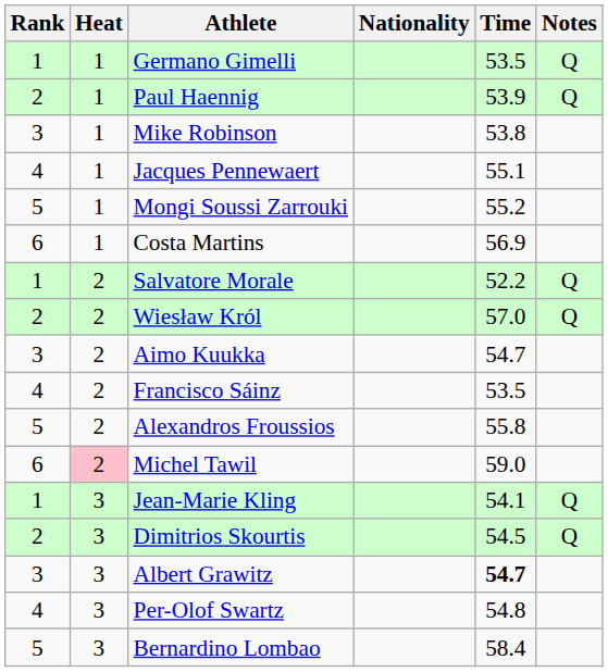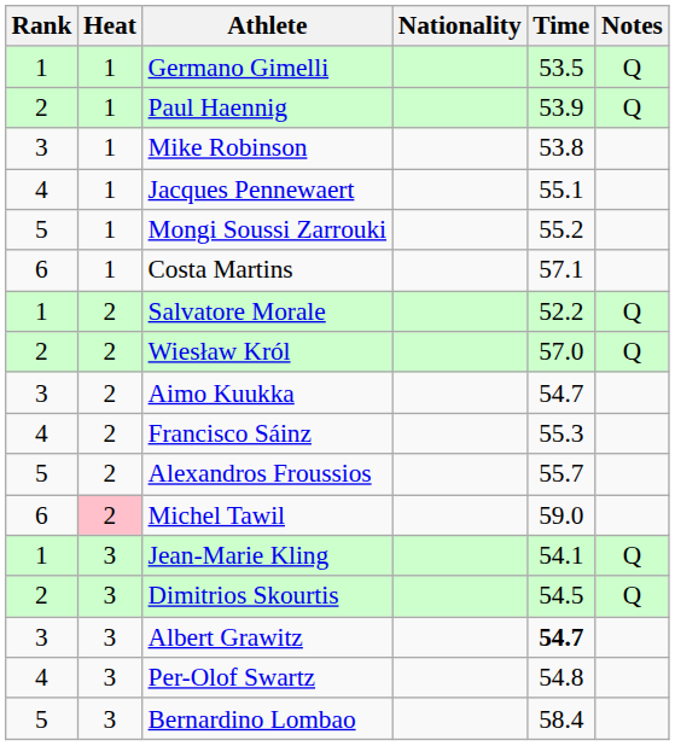Costa Martins | Time: 56.9 -> 57.1
Francisco Sáinz | Time: 53.5 -> 55.3
Alexandros Froussios | Time: 55.8 -> 55.7
